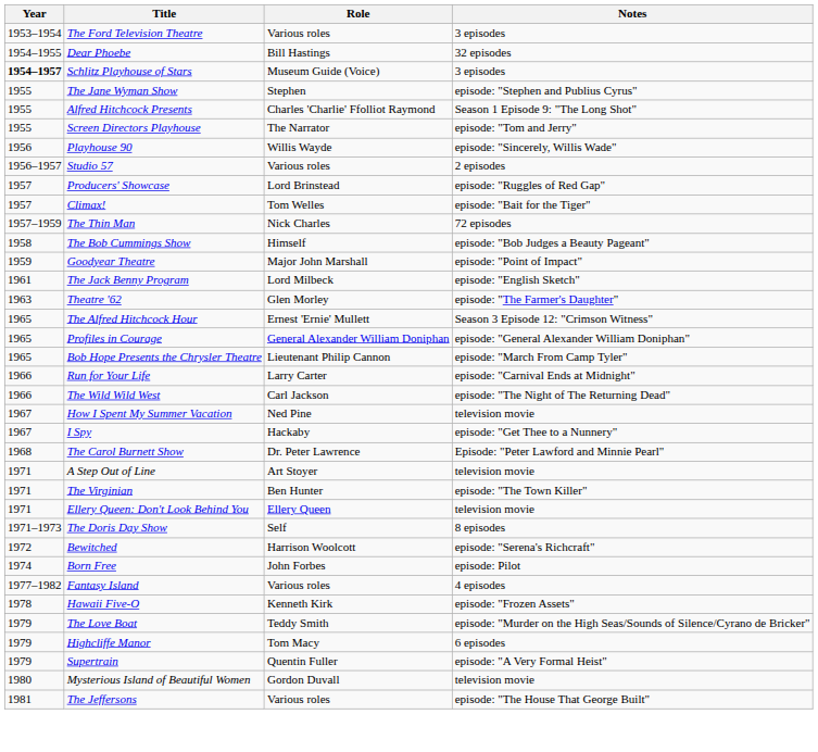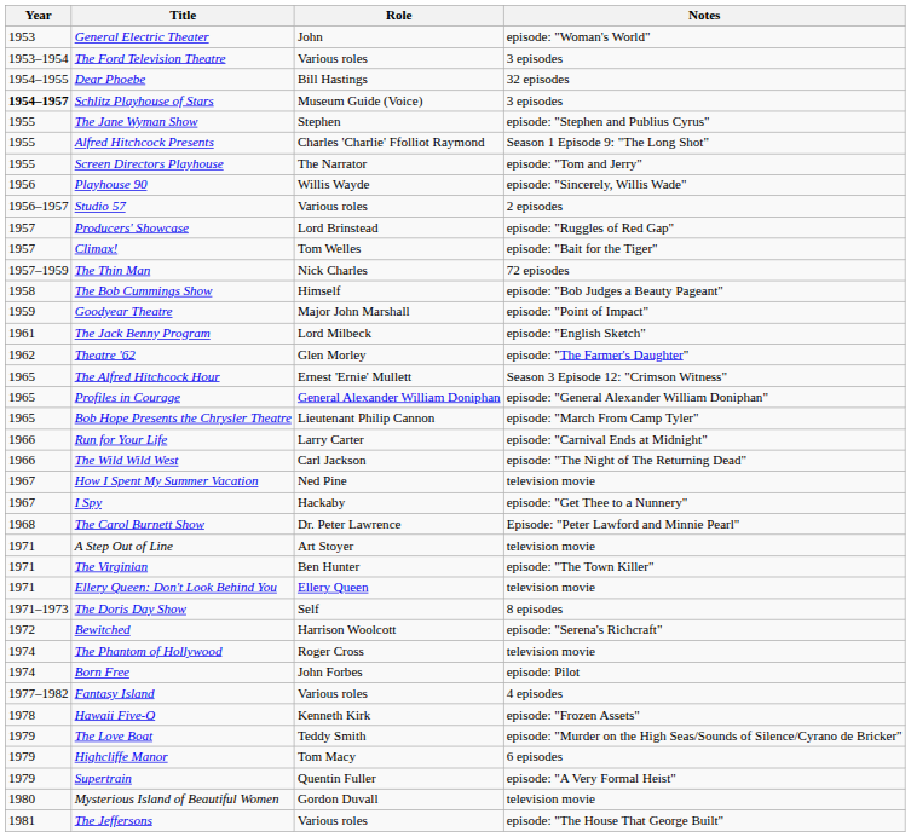+ row: 1953 | General Electric Theater | John | episode: "Woman's World"
Theatre '62 | Year: 1963 -> 1962
+ row: 1974 | The Phantom of Hollywood | Roger Cross | television movie
